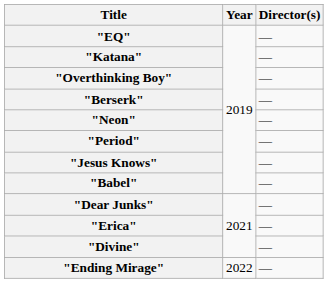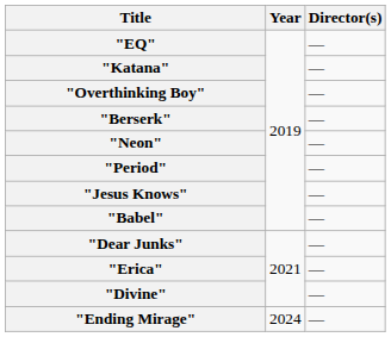"Ending Mirage" | Year: 2022 -> 2024
